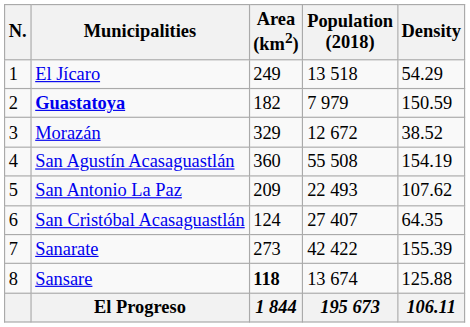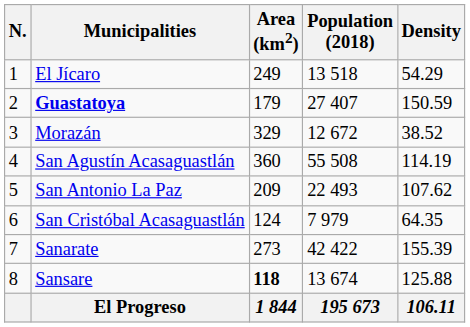Guastatoya | Area (km2): 182 -> 179
Guastatoya | Population (2018): 7 979 -> 27 407
San Agustín Acasaguastlán | Density: 154.19 -> 114.19
San Cristóbal Acasaguastlán | Population (2018): 27 407 -> 7 979
